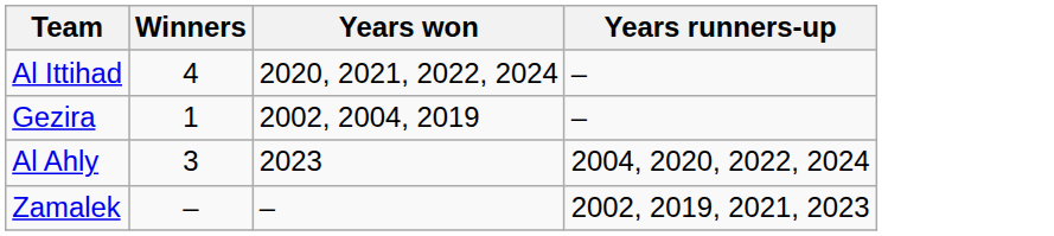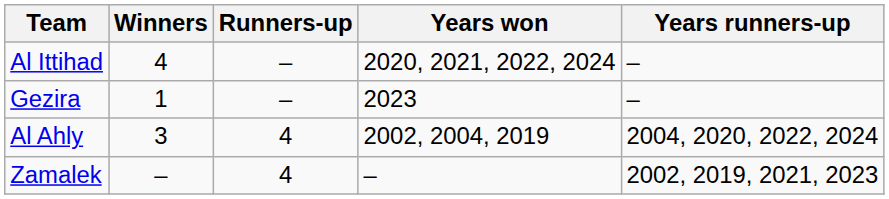+ column: Runners-up | – | – | 4 | 4
Gezira | Years won: 2002, 2004, 2019 -> 2023
Al Ahly | Years won: 2023 -> 2002, 2004, 2019
